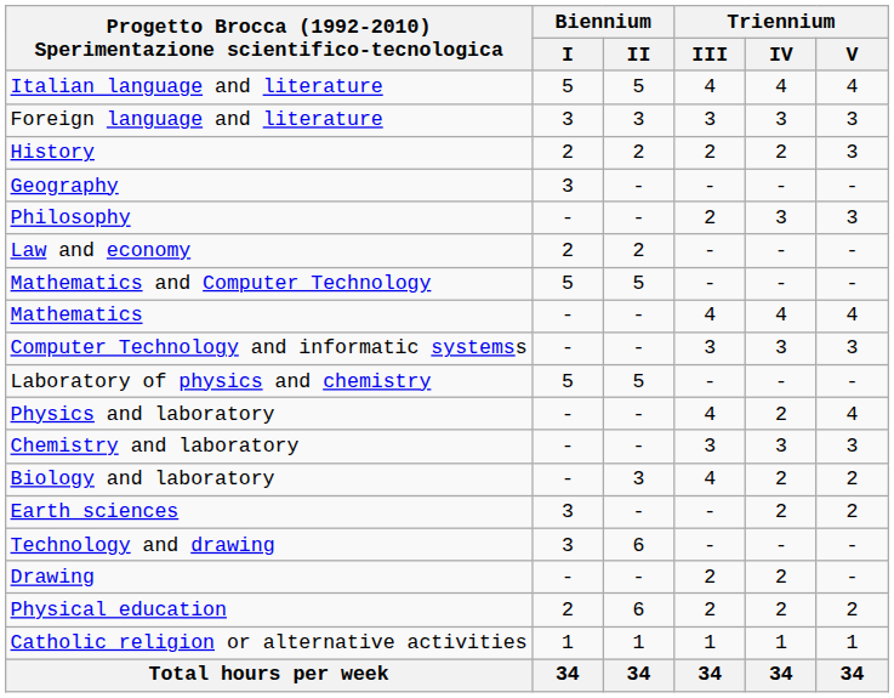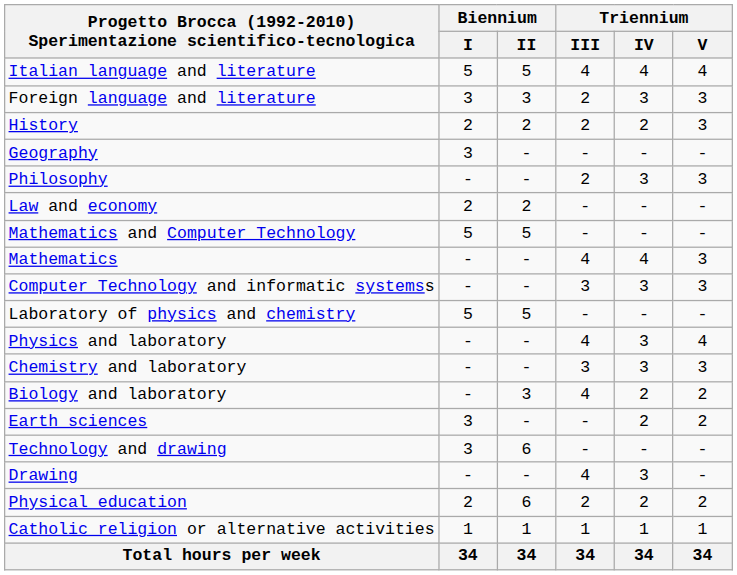Foreign language and literature | Triennium / III: 3 -> 2
Mathematics | Triennium / V: 4 -> 3
Physics and laboratory | Triennium / IV: 2 -> 3
Drawing | Triennium / III: 2 -> 4
Drawing | Triennium / IV: 2 -> 3
